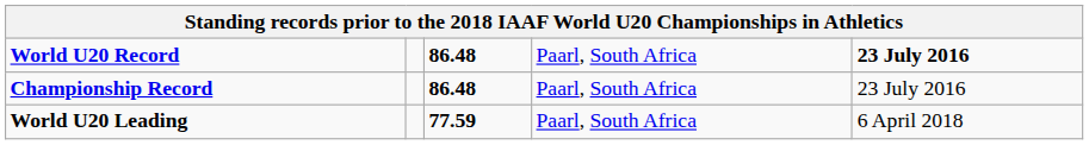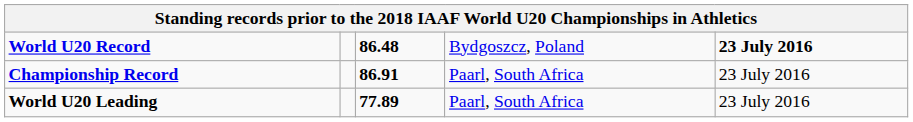World U20 Record | column 4: Paarl, South Africa -> Bydgoszcz, Poland
Championship Record | column 3: 86.48 -> 86.91
World U20 Leading | column 3: 77.59 -> 77.89
World U20 Leading | column 5: 6 April 2018 -> 23 July 2016
